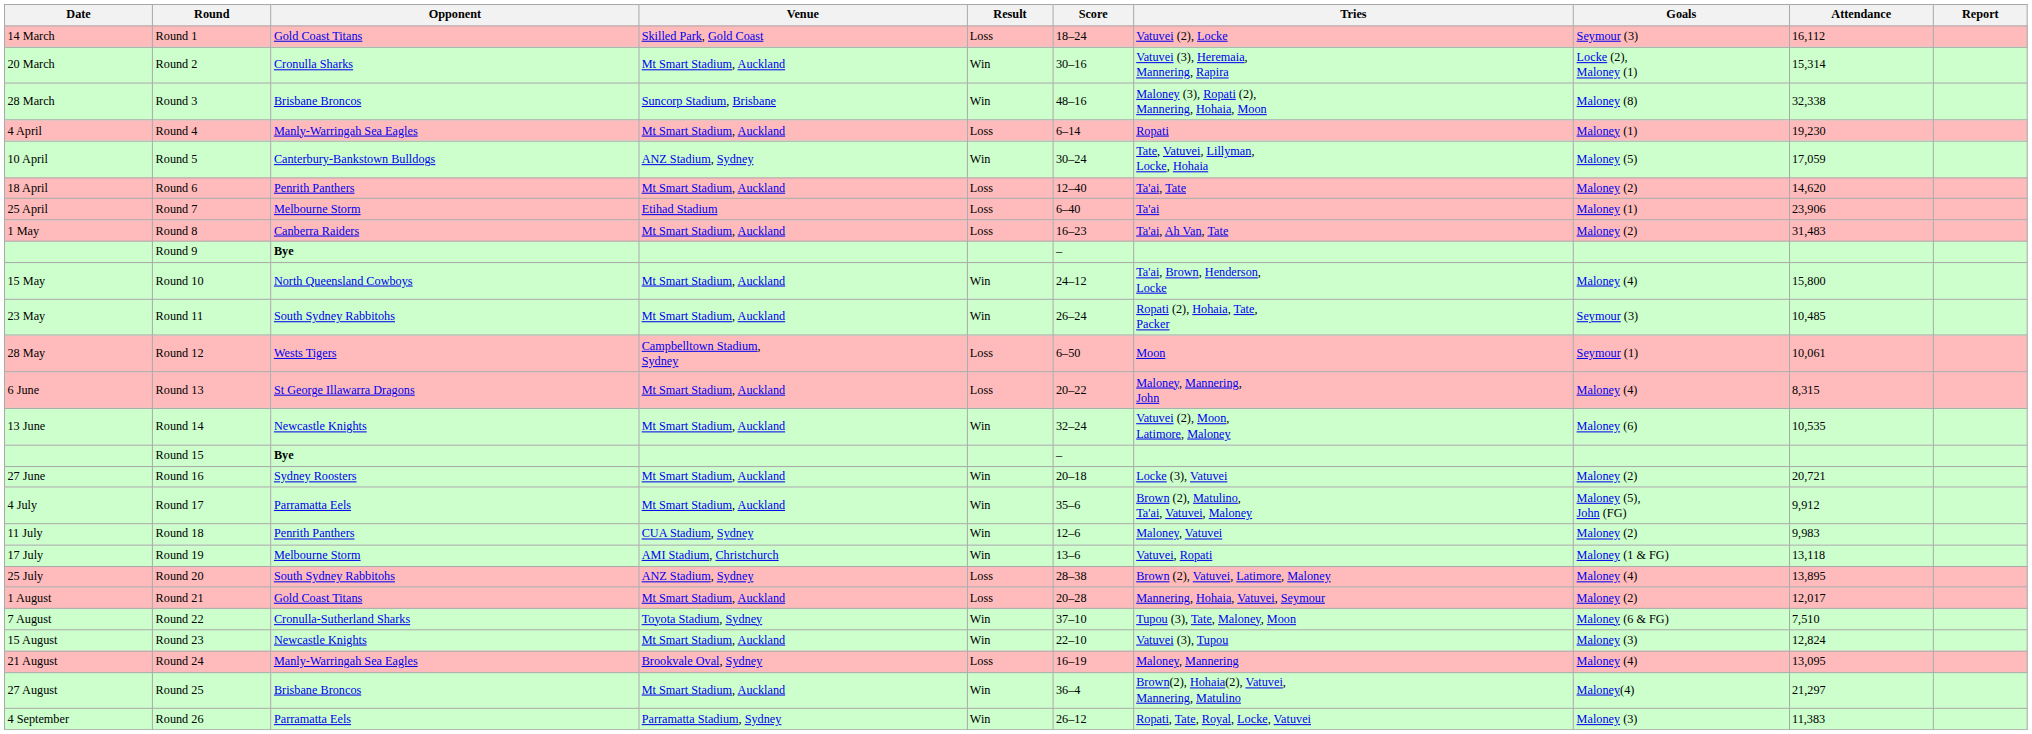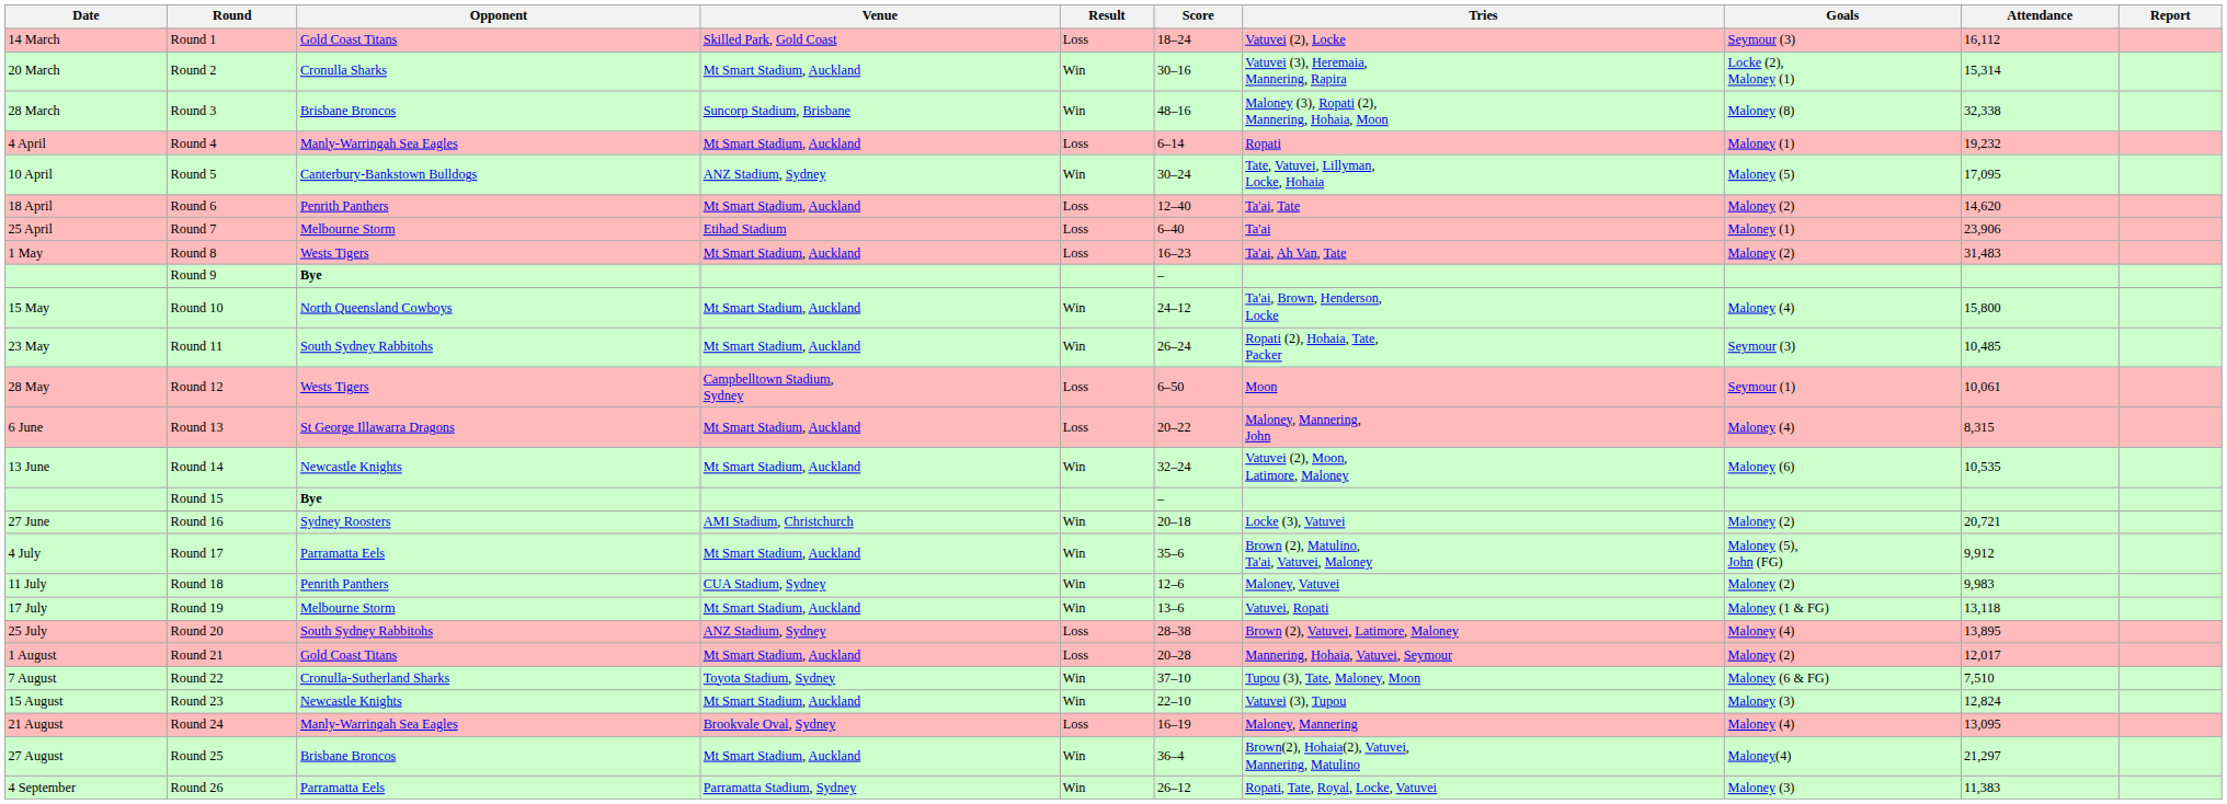Round 4 | Attendance: 19,230 -> 19,232
Round 5 | Attendance: 17,059 -> 17,095
Round 8 | Opponent: Canberra Raiders -> Wests Tigers
Round 16 | Venue: Mt Smart Stadium, Auckland -> AMI Stadium, Christchurch
Round 19 | Venue: AMI Stadium, Christchurch -> Mt Smart Stadium, Auckland
